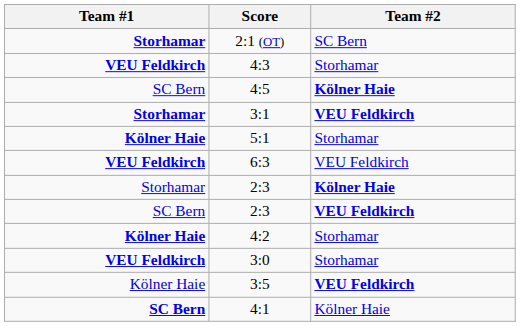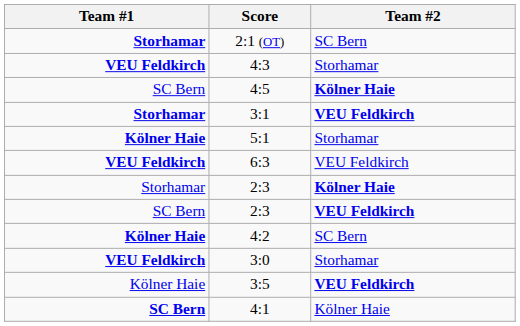4:2 | Team #2: Storhamar -> SC Bern
